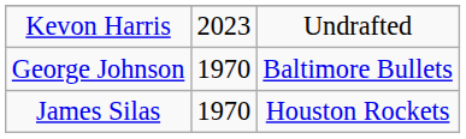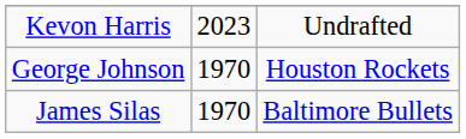George Johnson | column 3: Baltimore Bullets -> Houston Rockets
James Silas | column 3: Houston Rockets -> Baltimore Bullets
